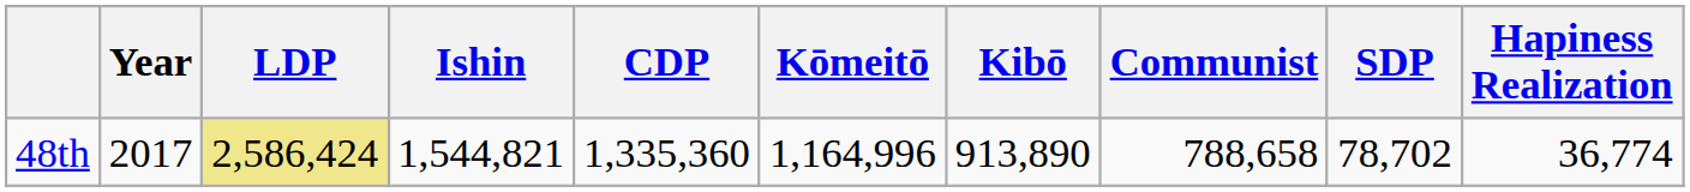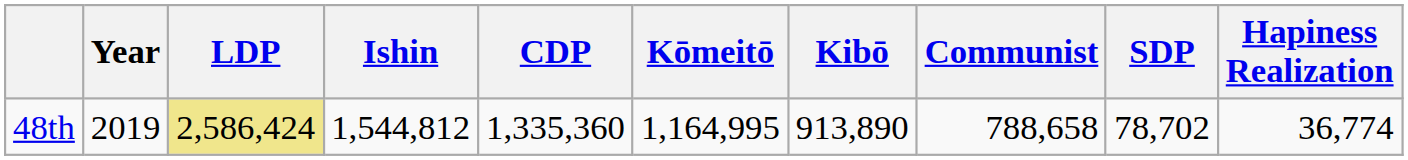48th | Year: 2017 -> 2019
48th | Ishin: 1,544,821 -> 1,544,812
48th | Kōmeitō: 1,164,996 -> 1,164,995
